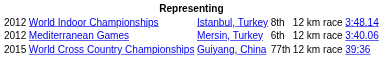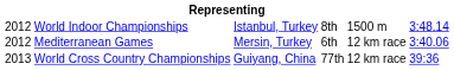World Indoor Championships | column 5: 12 km race -> 1500 m
World Cross Country Championships | column 1: 2015 -> 2013
